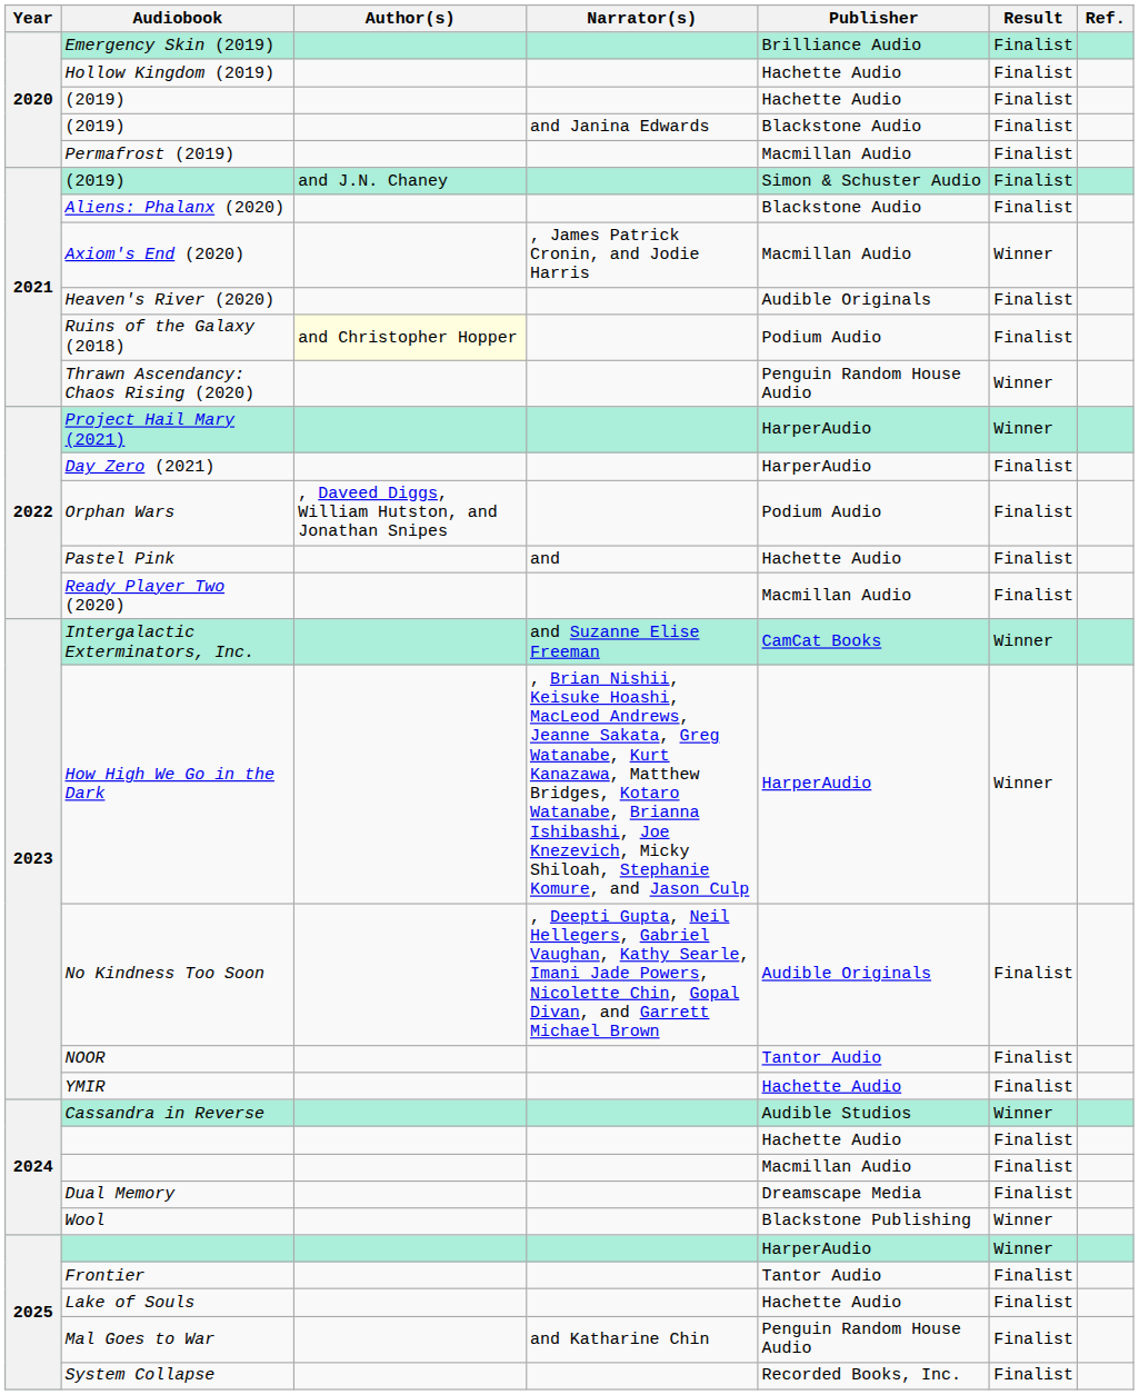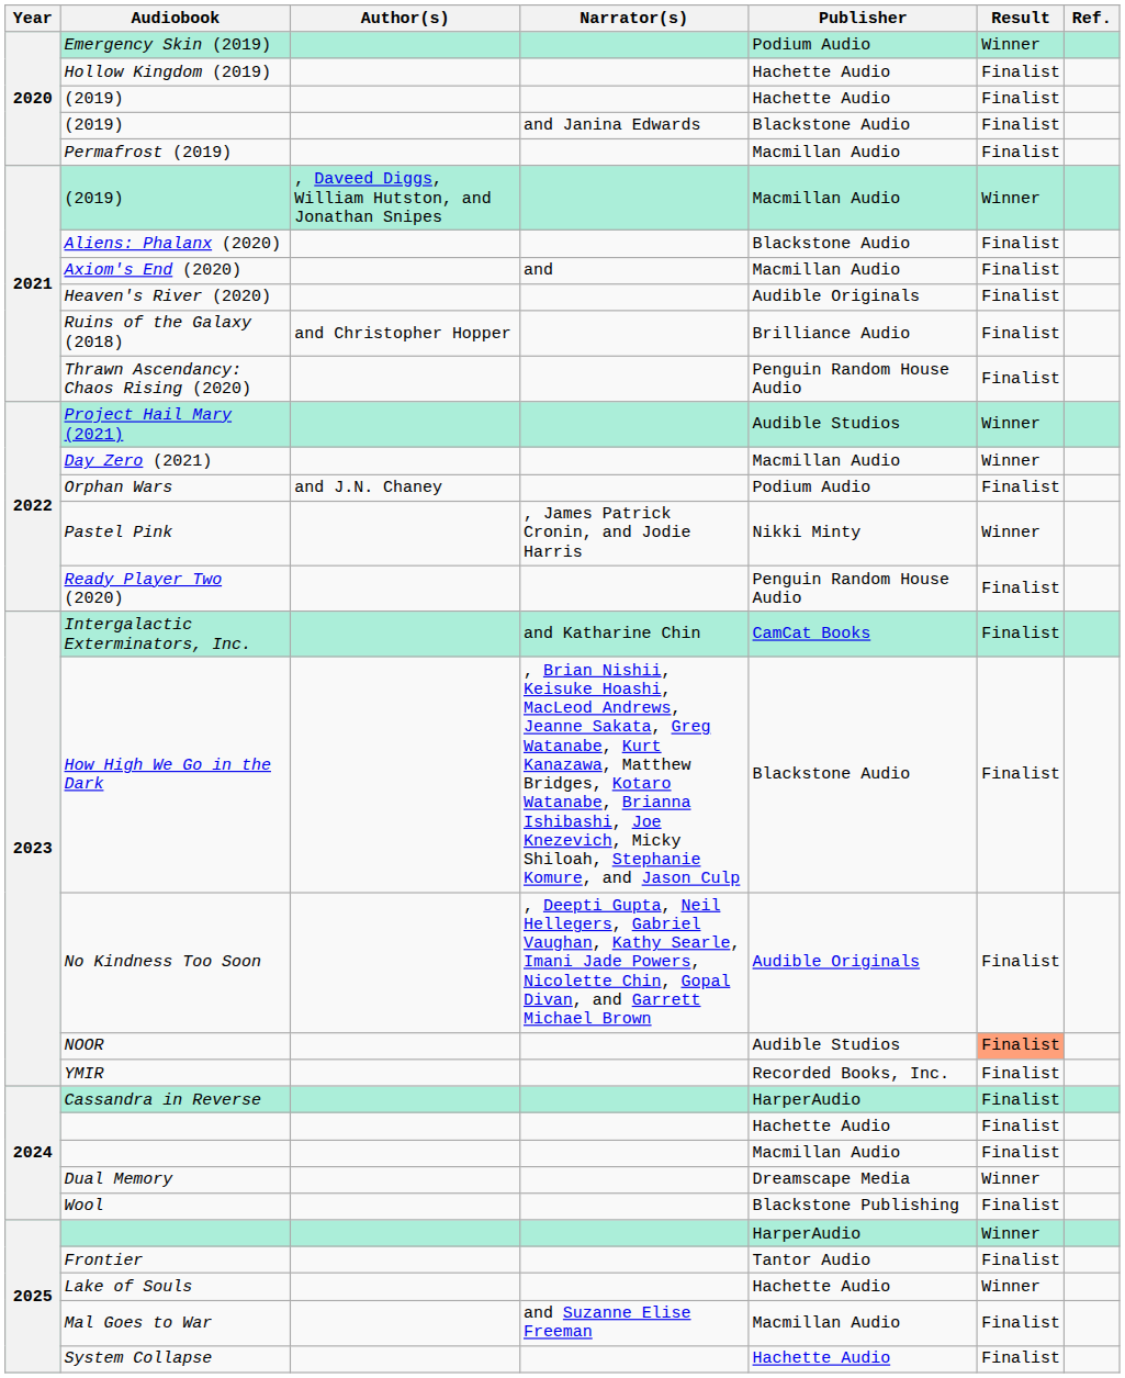Emergency Skin (2019) | Publisher: Brilliance Audio -> Podium Audio
Emergency Skin (2019) | Result: Finalist -> Winner
2021 / (2019) | Author(s): and J.N. Chaney -> , Daveed Diggs, William Hutston, and Jonathan Snipes
2021 / (2019) | Publisher: Simon & Schuster Audio -> Macmillan Audio
2021 / (2019) | Result: Finalist -> Winner
Axiom's End (2020) | Narrator(s): , James Patrick Cronin, and Jodie Harris -> and
Axiom's End (2020) | Result: Winner -> Finalist
Ruins of the Galaxy (2018) | Author(s): lightyellow background -> no background
Ruins of the Galaxy (2018) | Publisher: Podium Audio -> Brilliance Audio
Thrawn Ascendancy: Chaos Rising (2020) | Result: Winner -> Finalist
Project Hail Mary (2021) | Publisher: HarperAudio -> Audible Studios
Day Zero (2021) | Publisher: HarperAudio -> Macmillan Audio
Day Zero (2021) | Result: Finalist -> Winner
Orphan Wars | Author(s): , Daveed Diggs, William Hutston, and Jonathan Snipes -> and J.N. Chaney
Pastel Pink | Narrator(s): and -> , James Patrick Cronin, and Jodie Harris
Pastel Pink | Publisher: Hachette Audio -> Nikki Minty
Pastel Pink | Result: Finalist -> Winner
Ready Player Two (2020) | Publisher: Macmillan Audio -> Penguin Random House Audio
Intergalactic Exterminators, Inc. | Narrator(s): and Suzanne Elise Freeman -> and Katharine Chin
Intergalactic Exterminators, Inc. | Result: Winner -> Finalist
How High We Go in the Dark | Publisher: HarperAudio -> Blackstone Audio
How High We Go in the Dark | Result: Winner -> Finalist
NOOR | Publisher: Tantor Audio -> Audible Studios
NOOR | Result: no background -> lightsalmon background
YMIR | Publisher: Hachette Audio -> Recorded Books, Inc.
Cassandra in Reverse | Publisher: Audible Studios -> HarperAudio
Cassandra in Reverse | Result: Winner -> Finalist
Dual Memory | Result: Finalist -> Winner
Wool | Result: Winner -> Finalist
Lake of Souls | Result: Finalist -> Winner
Mal Goes to War | Narrator(s): and Katharine Chin -> and Suzanne Elise Freeman
Mal Goes to War | Publisher: Penguin Random House Audio -> Macmillan Audio
System Collapse | Publisher: Recorded Books, Inc. -> Hachette Audio
